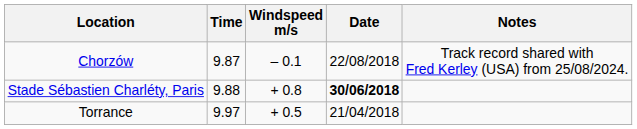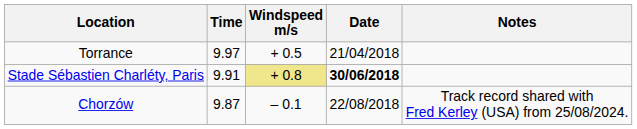rows swapped: Chorzów <-> Torrance
Stade Sébastien Charléty, Paris | Time: 9.88 -> 9.91
Stade Sébastien Charléty, Paris | Windspeed m/s: no background -> khaki background
